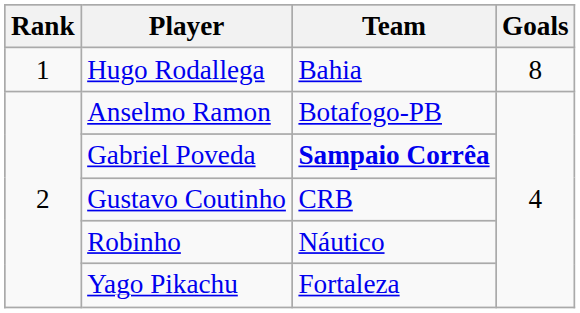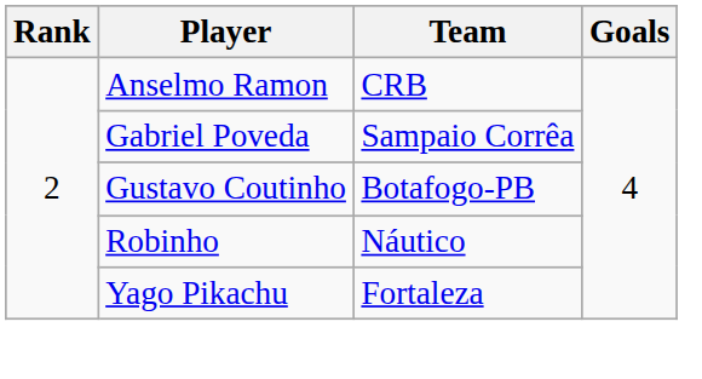- row: 1 | Hugo Rodallega | Bahia | 8
Anselmo Ramon | Team: Botafogo-PB -> CRB
Gabriel Poveda | Team: bold -> normal
Gustavo Coutinho | Team: CRB -> Botafogo-PB
